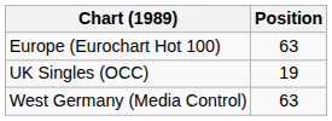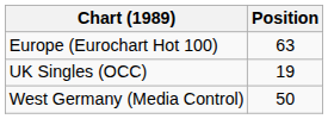West Germany (Media Control) | Position: 63 -> 50
